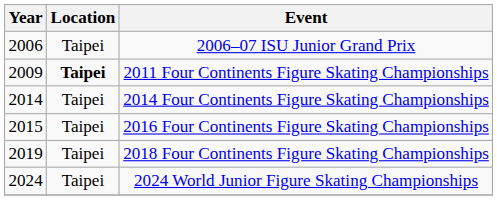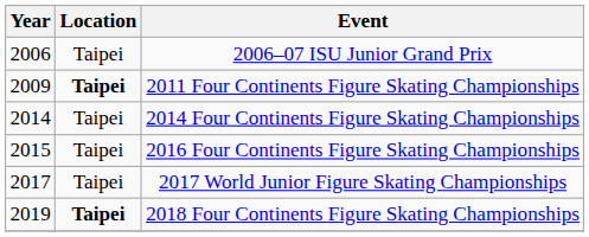+ row: 2017 | Taipei | 2017 World Junior Figure Skating Championships
2018 Four Continents Figure Skating Championships | Location: normal -> bold
- row: 2024 | Taipei | 2024 World Junior Figure Skating Championships
